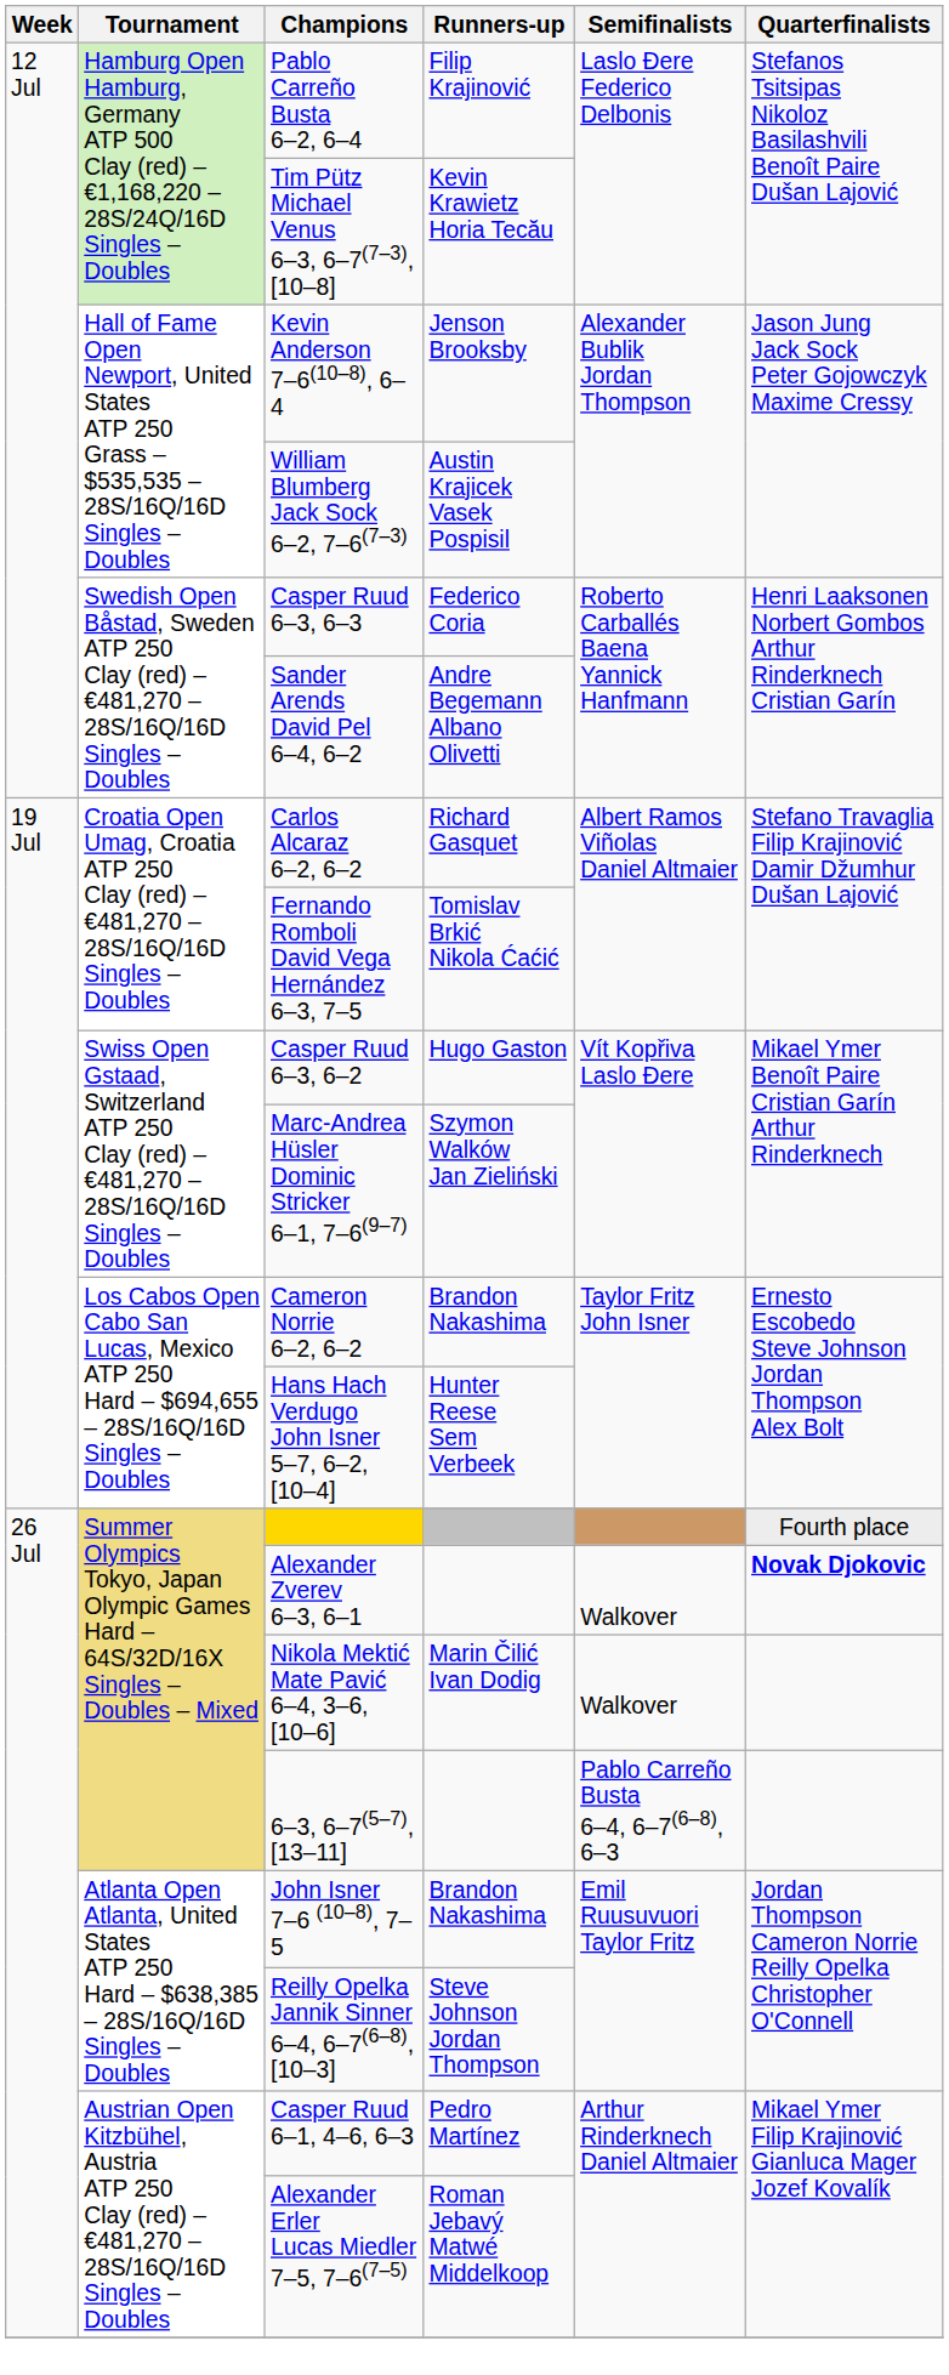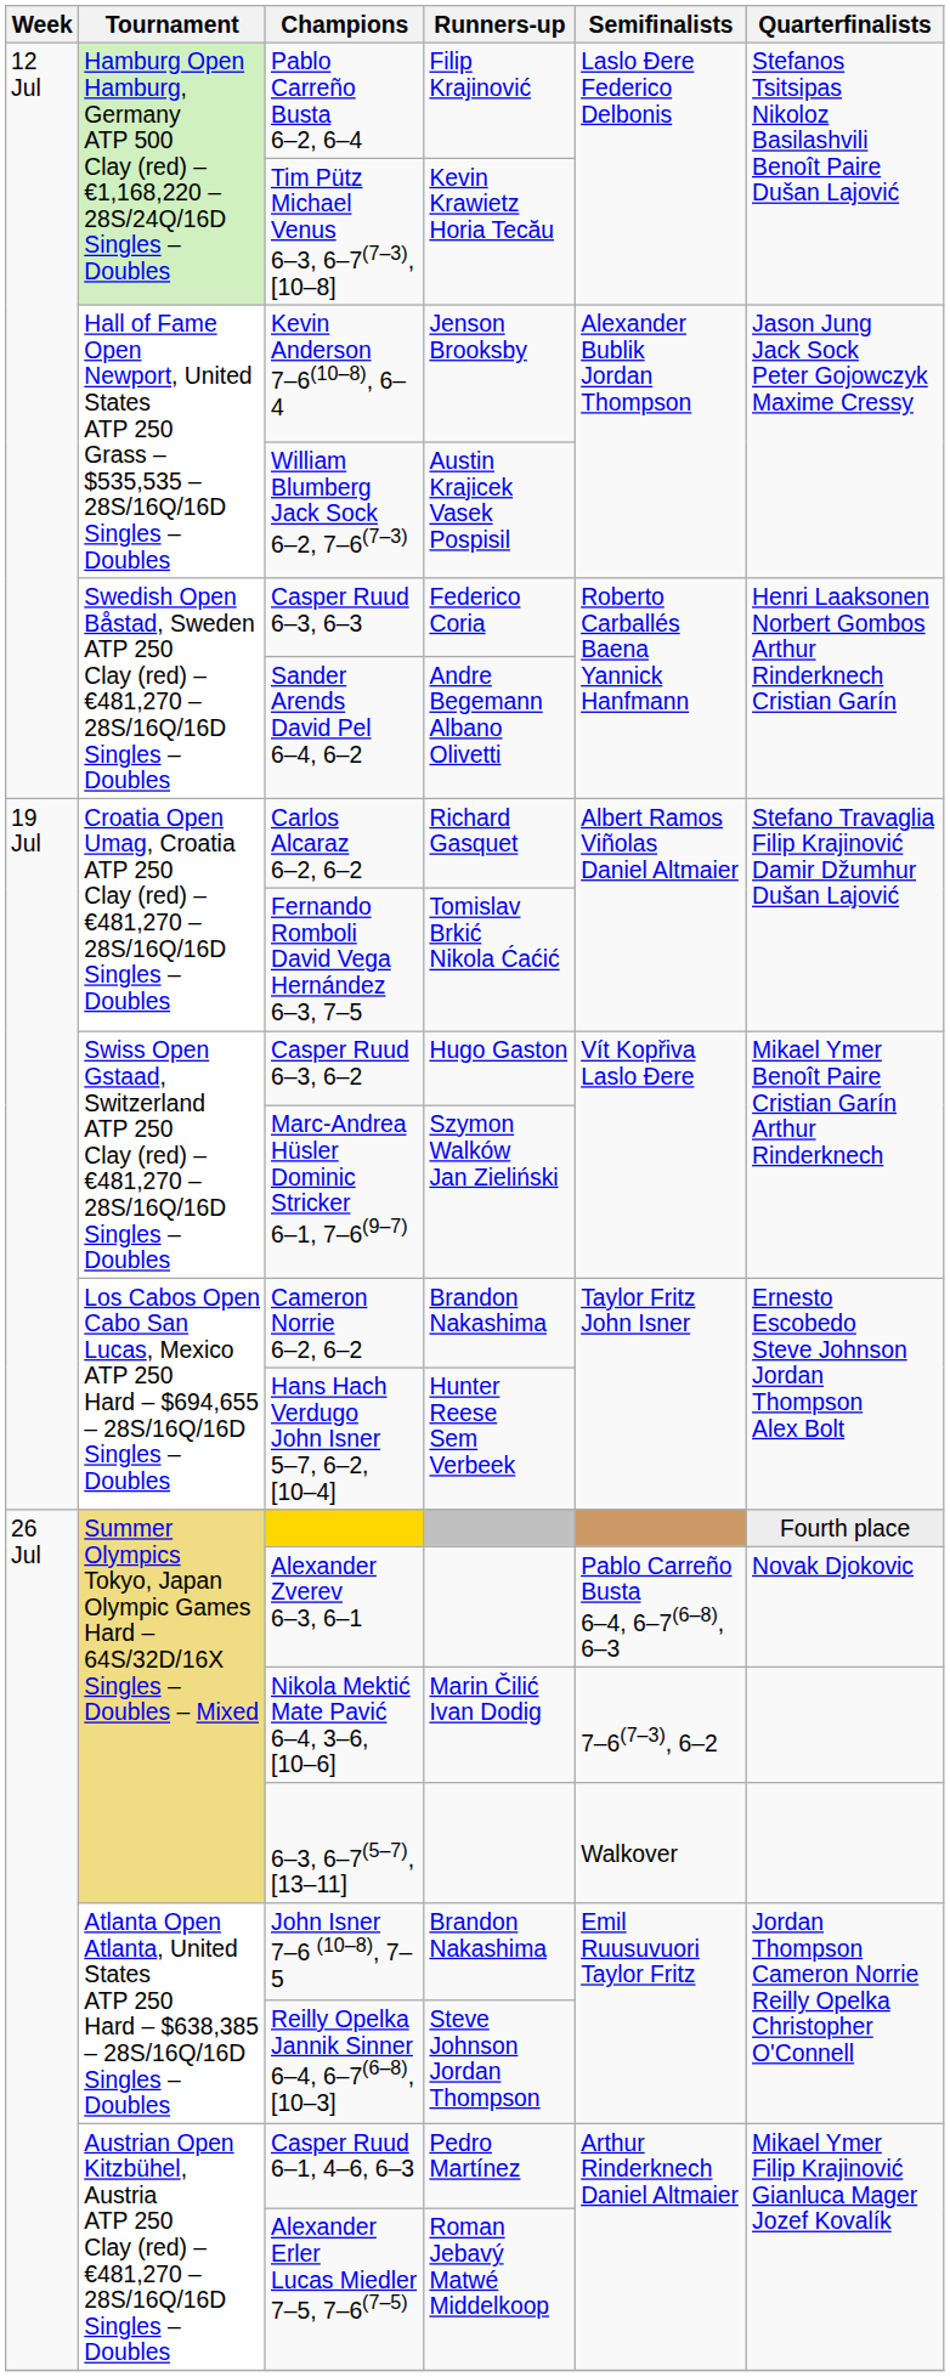Alexander Zverev 6–3, 6–1 | Semifinalists: Walkover -> Pablo Carreño Busta 6–4, 6–7(6–8), 6–3
Alexander Zverev 6–3, 6–1 | Quarterfinalists: bold -> normal
Nikola Mektić Mate Pavić 6–4, 3–6, [10–6] | Semifinalists: Walkover -> 7–6(7–3), 6–2
6–3, 6–7(5–7), [13–11] | Semifinalists: Pablo Carreño Busta 6–4, 6–7(6–8), 6–3 -> Walkover
